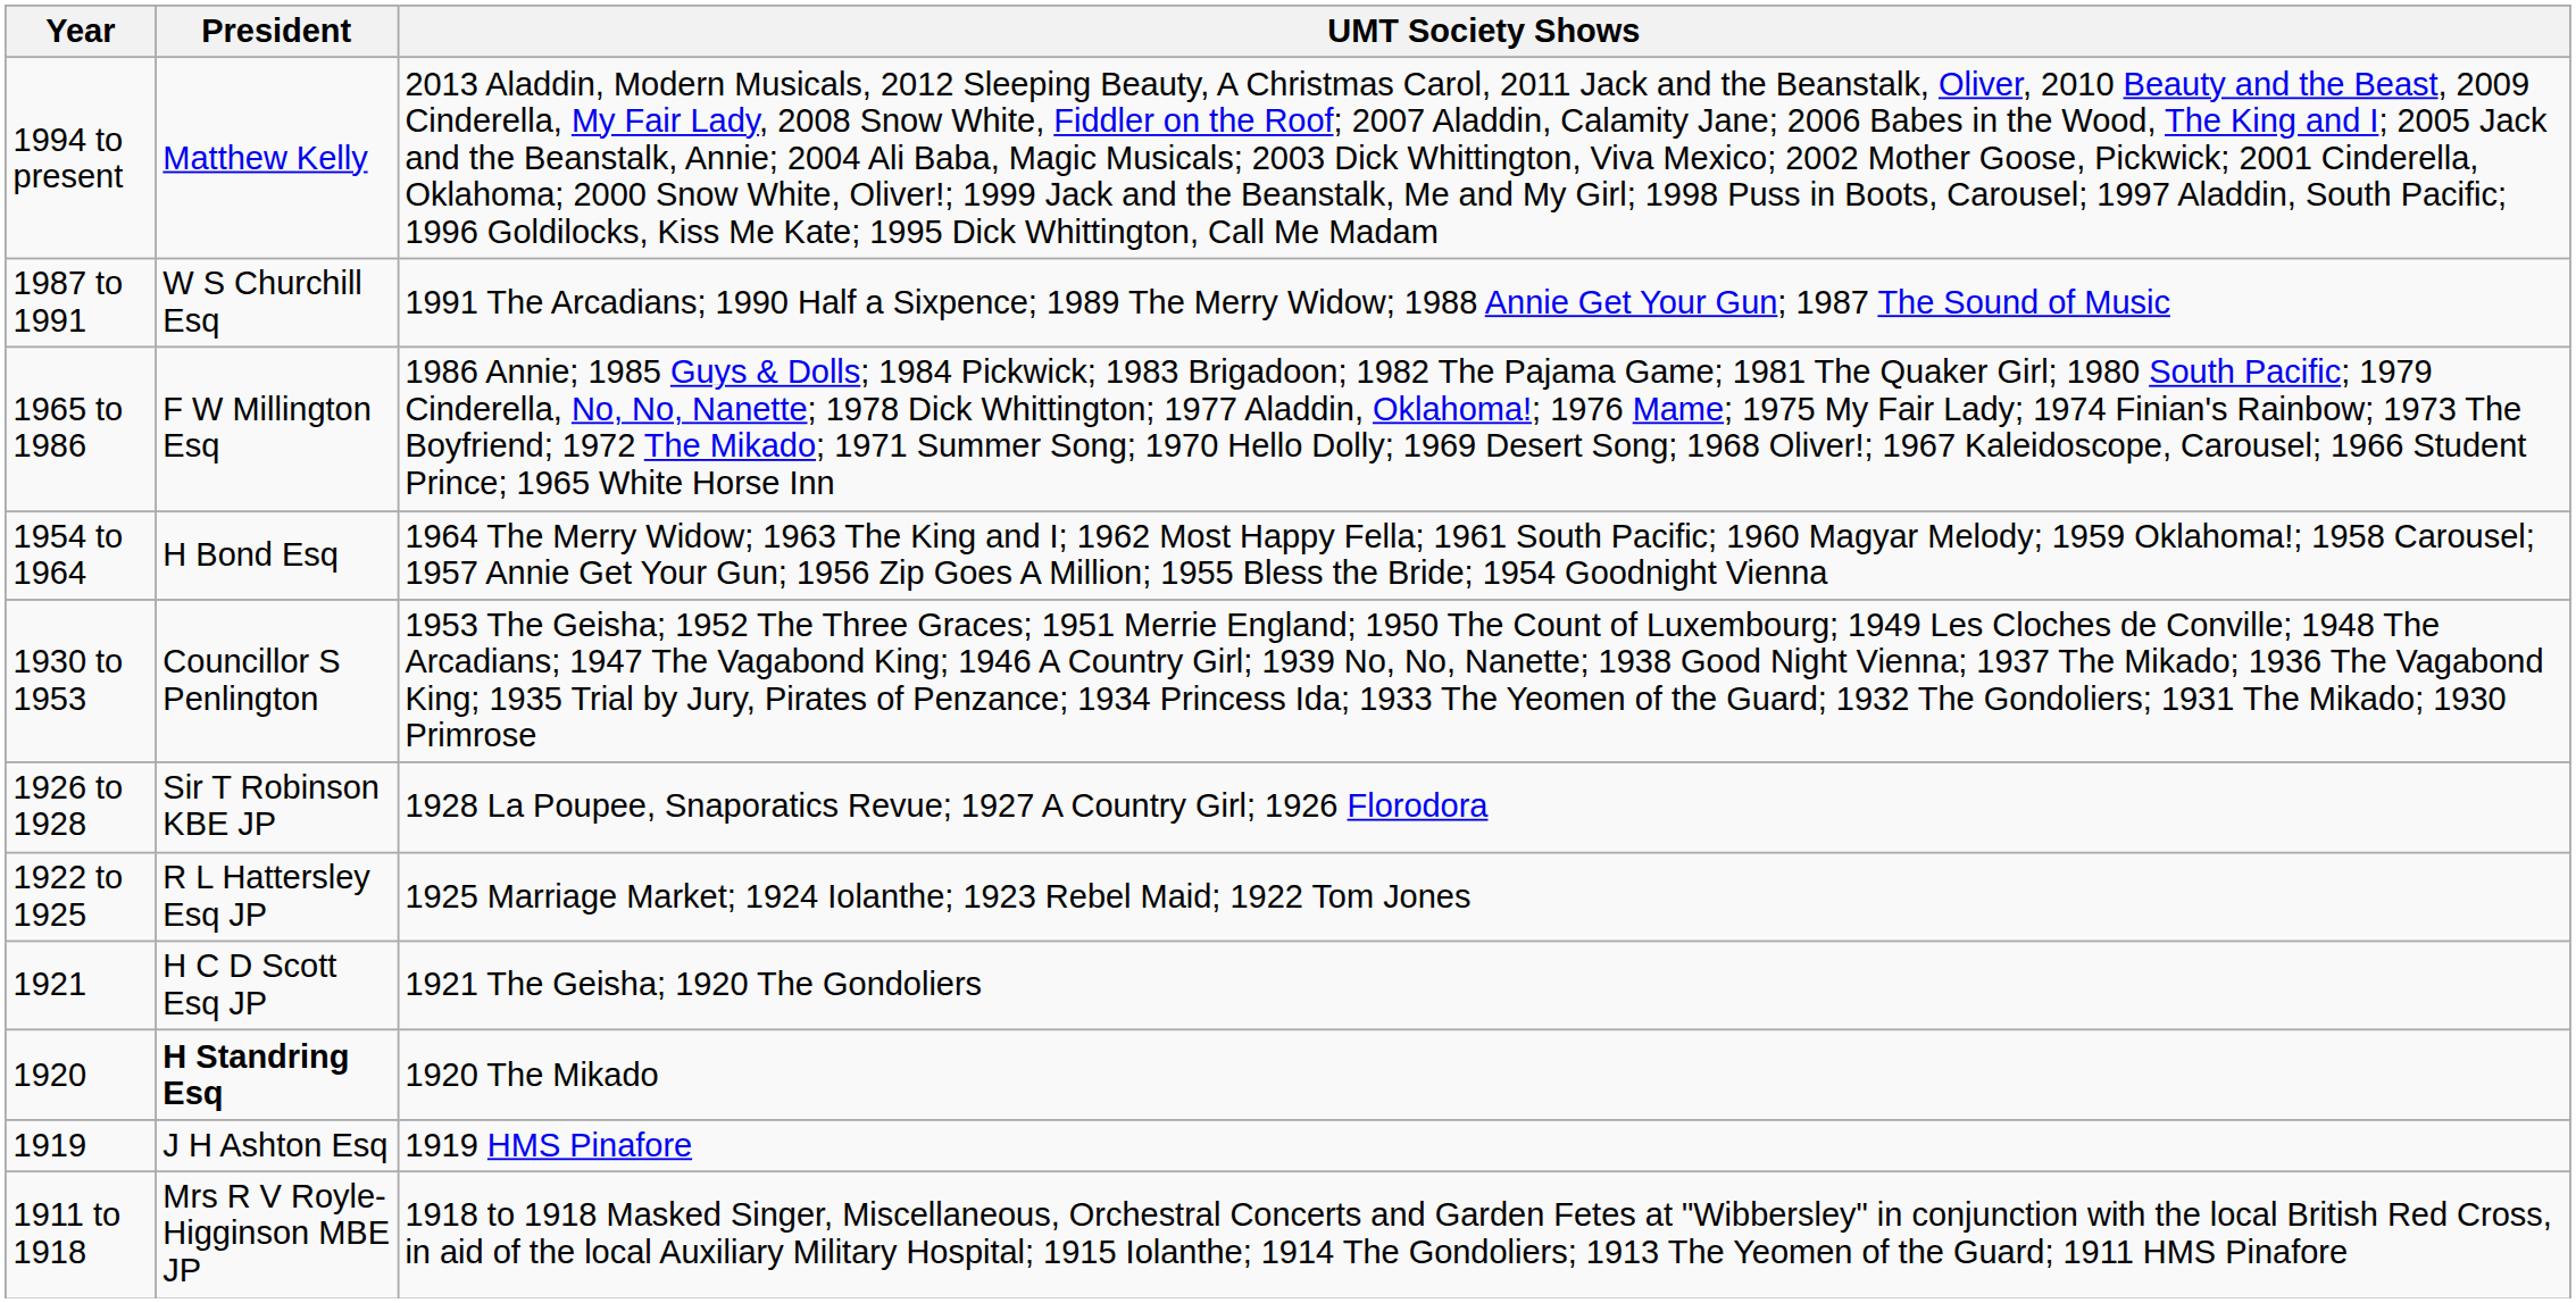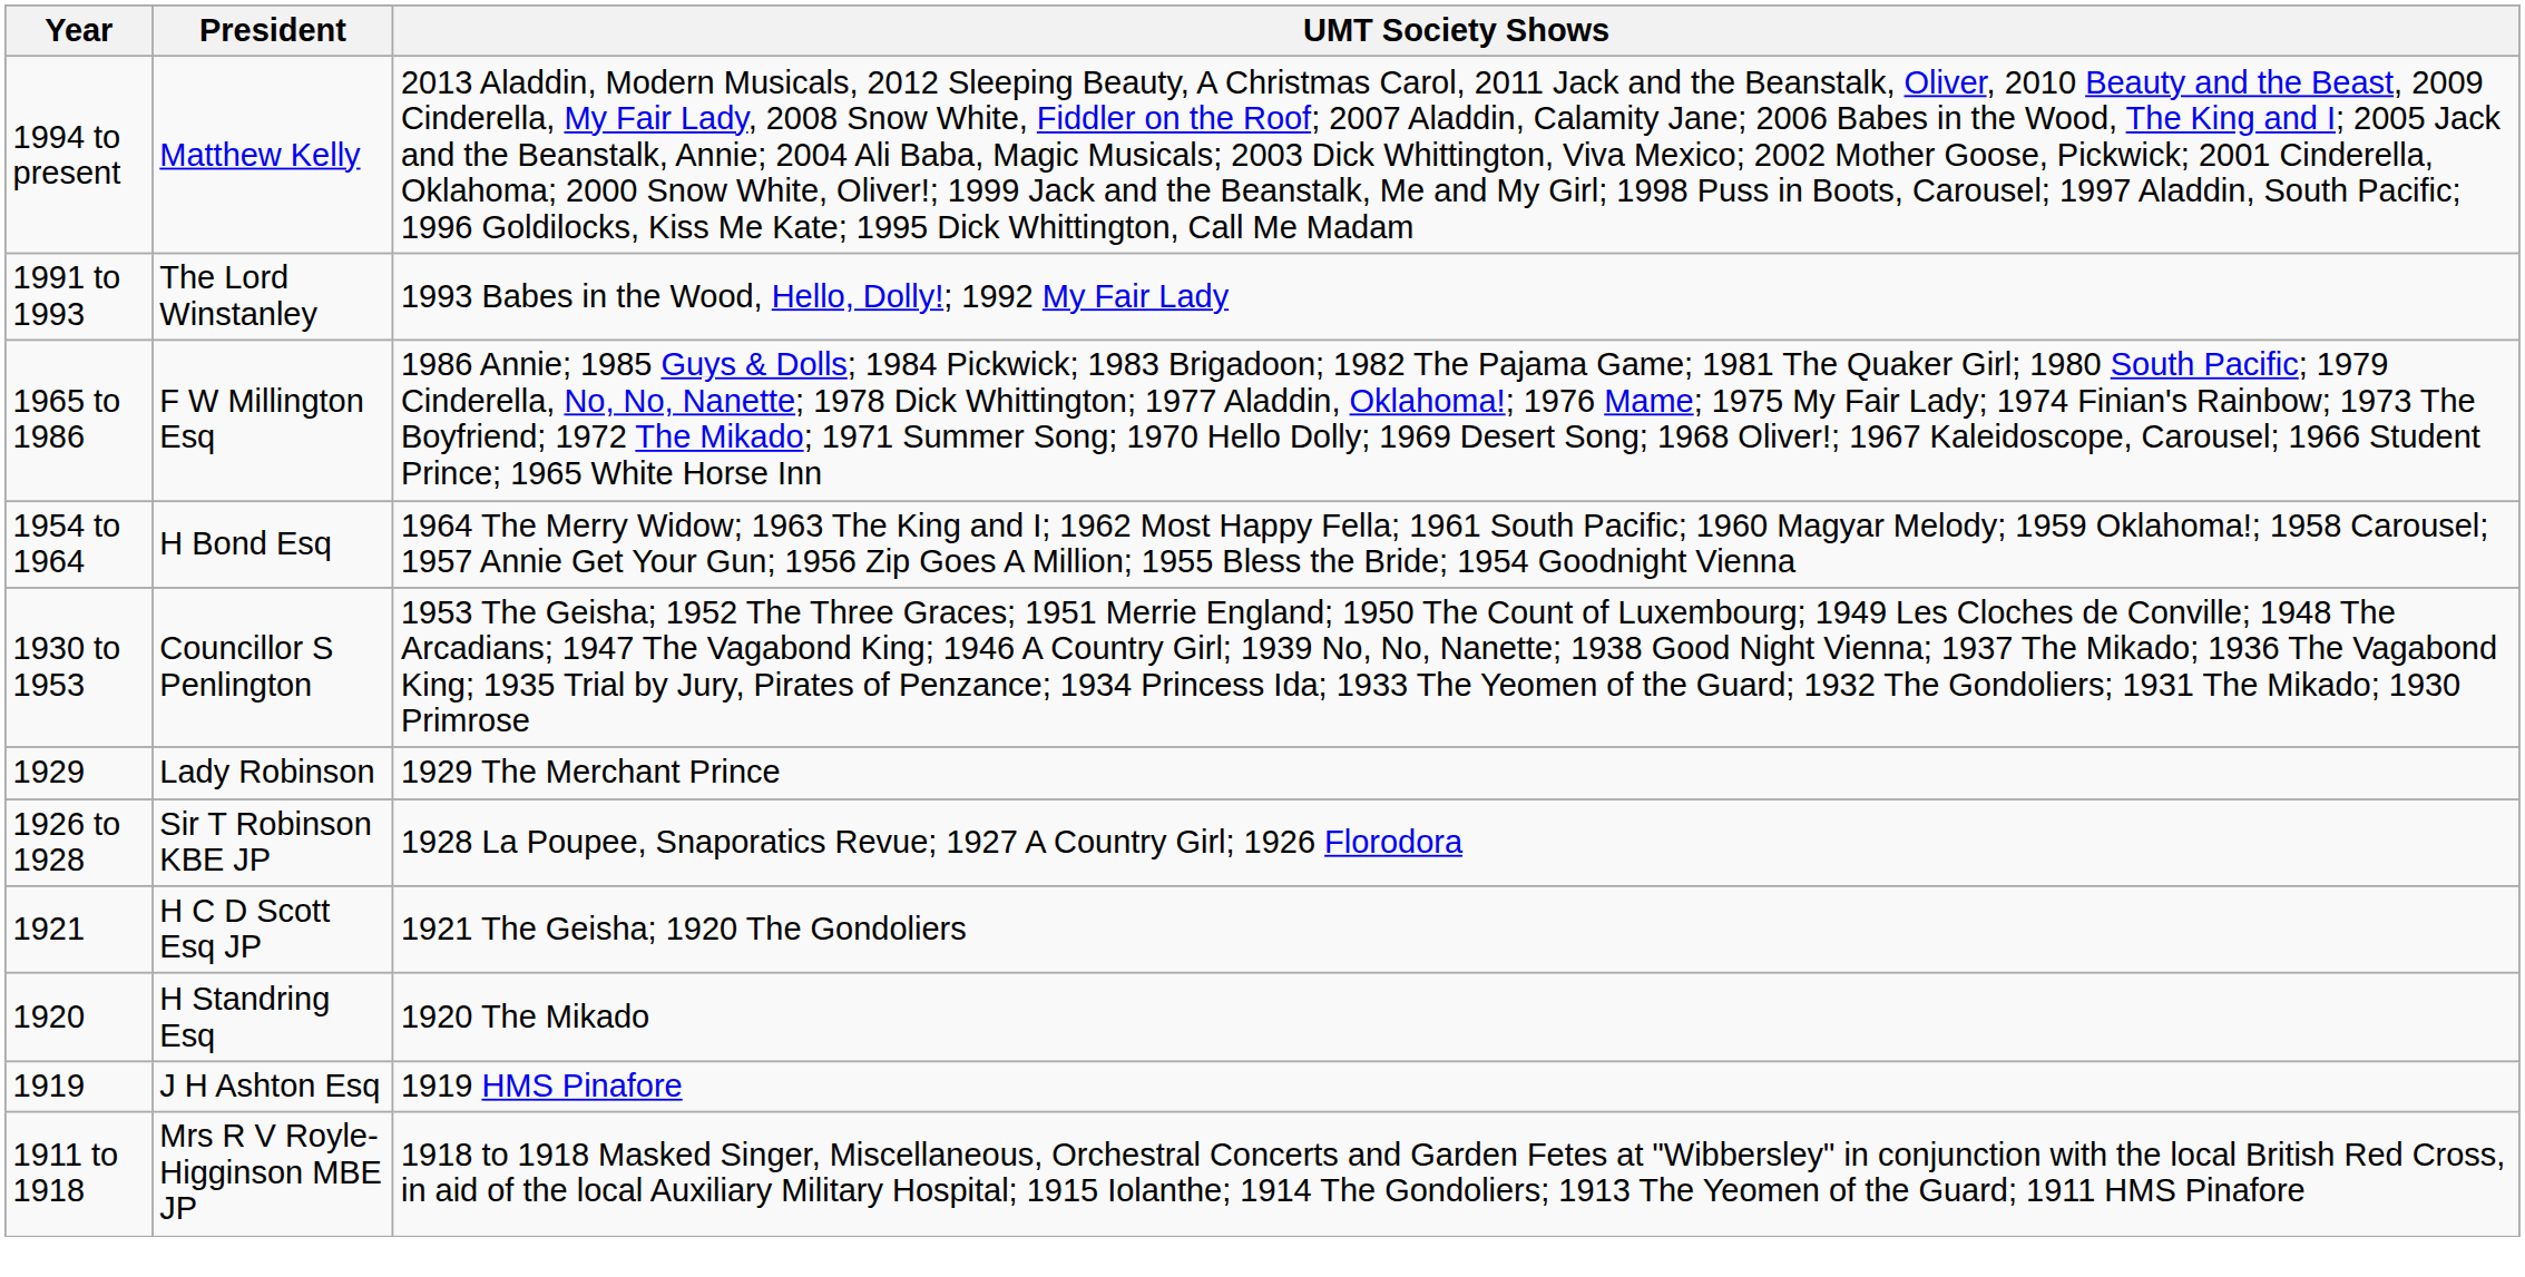+ row: 1991 to 1993 | The Lord Winstanley | 1993 Babes in the Wood, Hello, Dolly!; 1992 My Fair Lady
- row: 1987 to 1991 | W S Churchill Esq | 1991 The Arcadians; 1990 Half a Sixpence; 1989 The Merry Widow; 1988 Annie Get Your Gun; 1987 The Sound of Music
+ row: 1929 | Lady Robinson | 1929 The Merchant Prince
- row: 1922 to 1925 | R L Hattersley Esq JP | 1925 Marriage Market; 1924 Iolanthe; 1923 Rebel Maid; 1922 Tom Jones
1920 | President: bold -> normal
